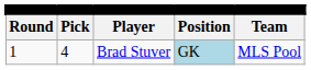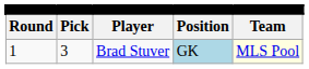Brad Stuver | column 2: 4 -> 3
Brad Stuver | column 5: no background -> lightyellow background
